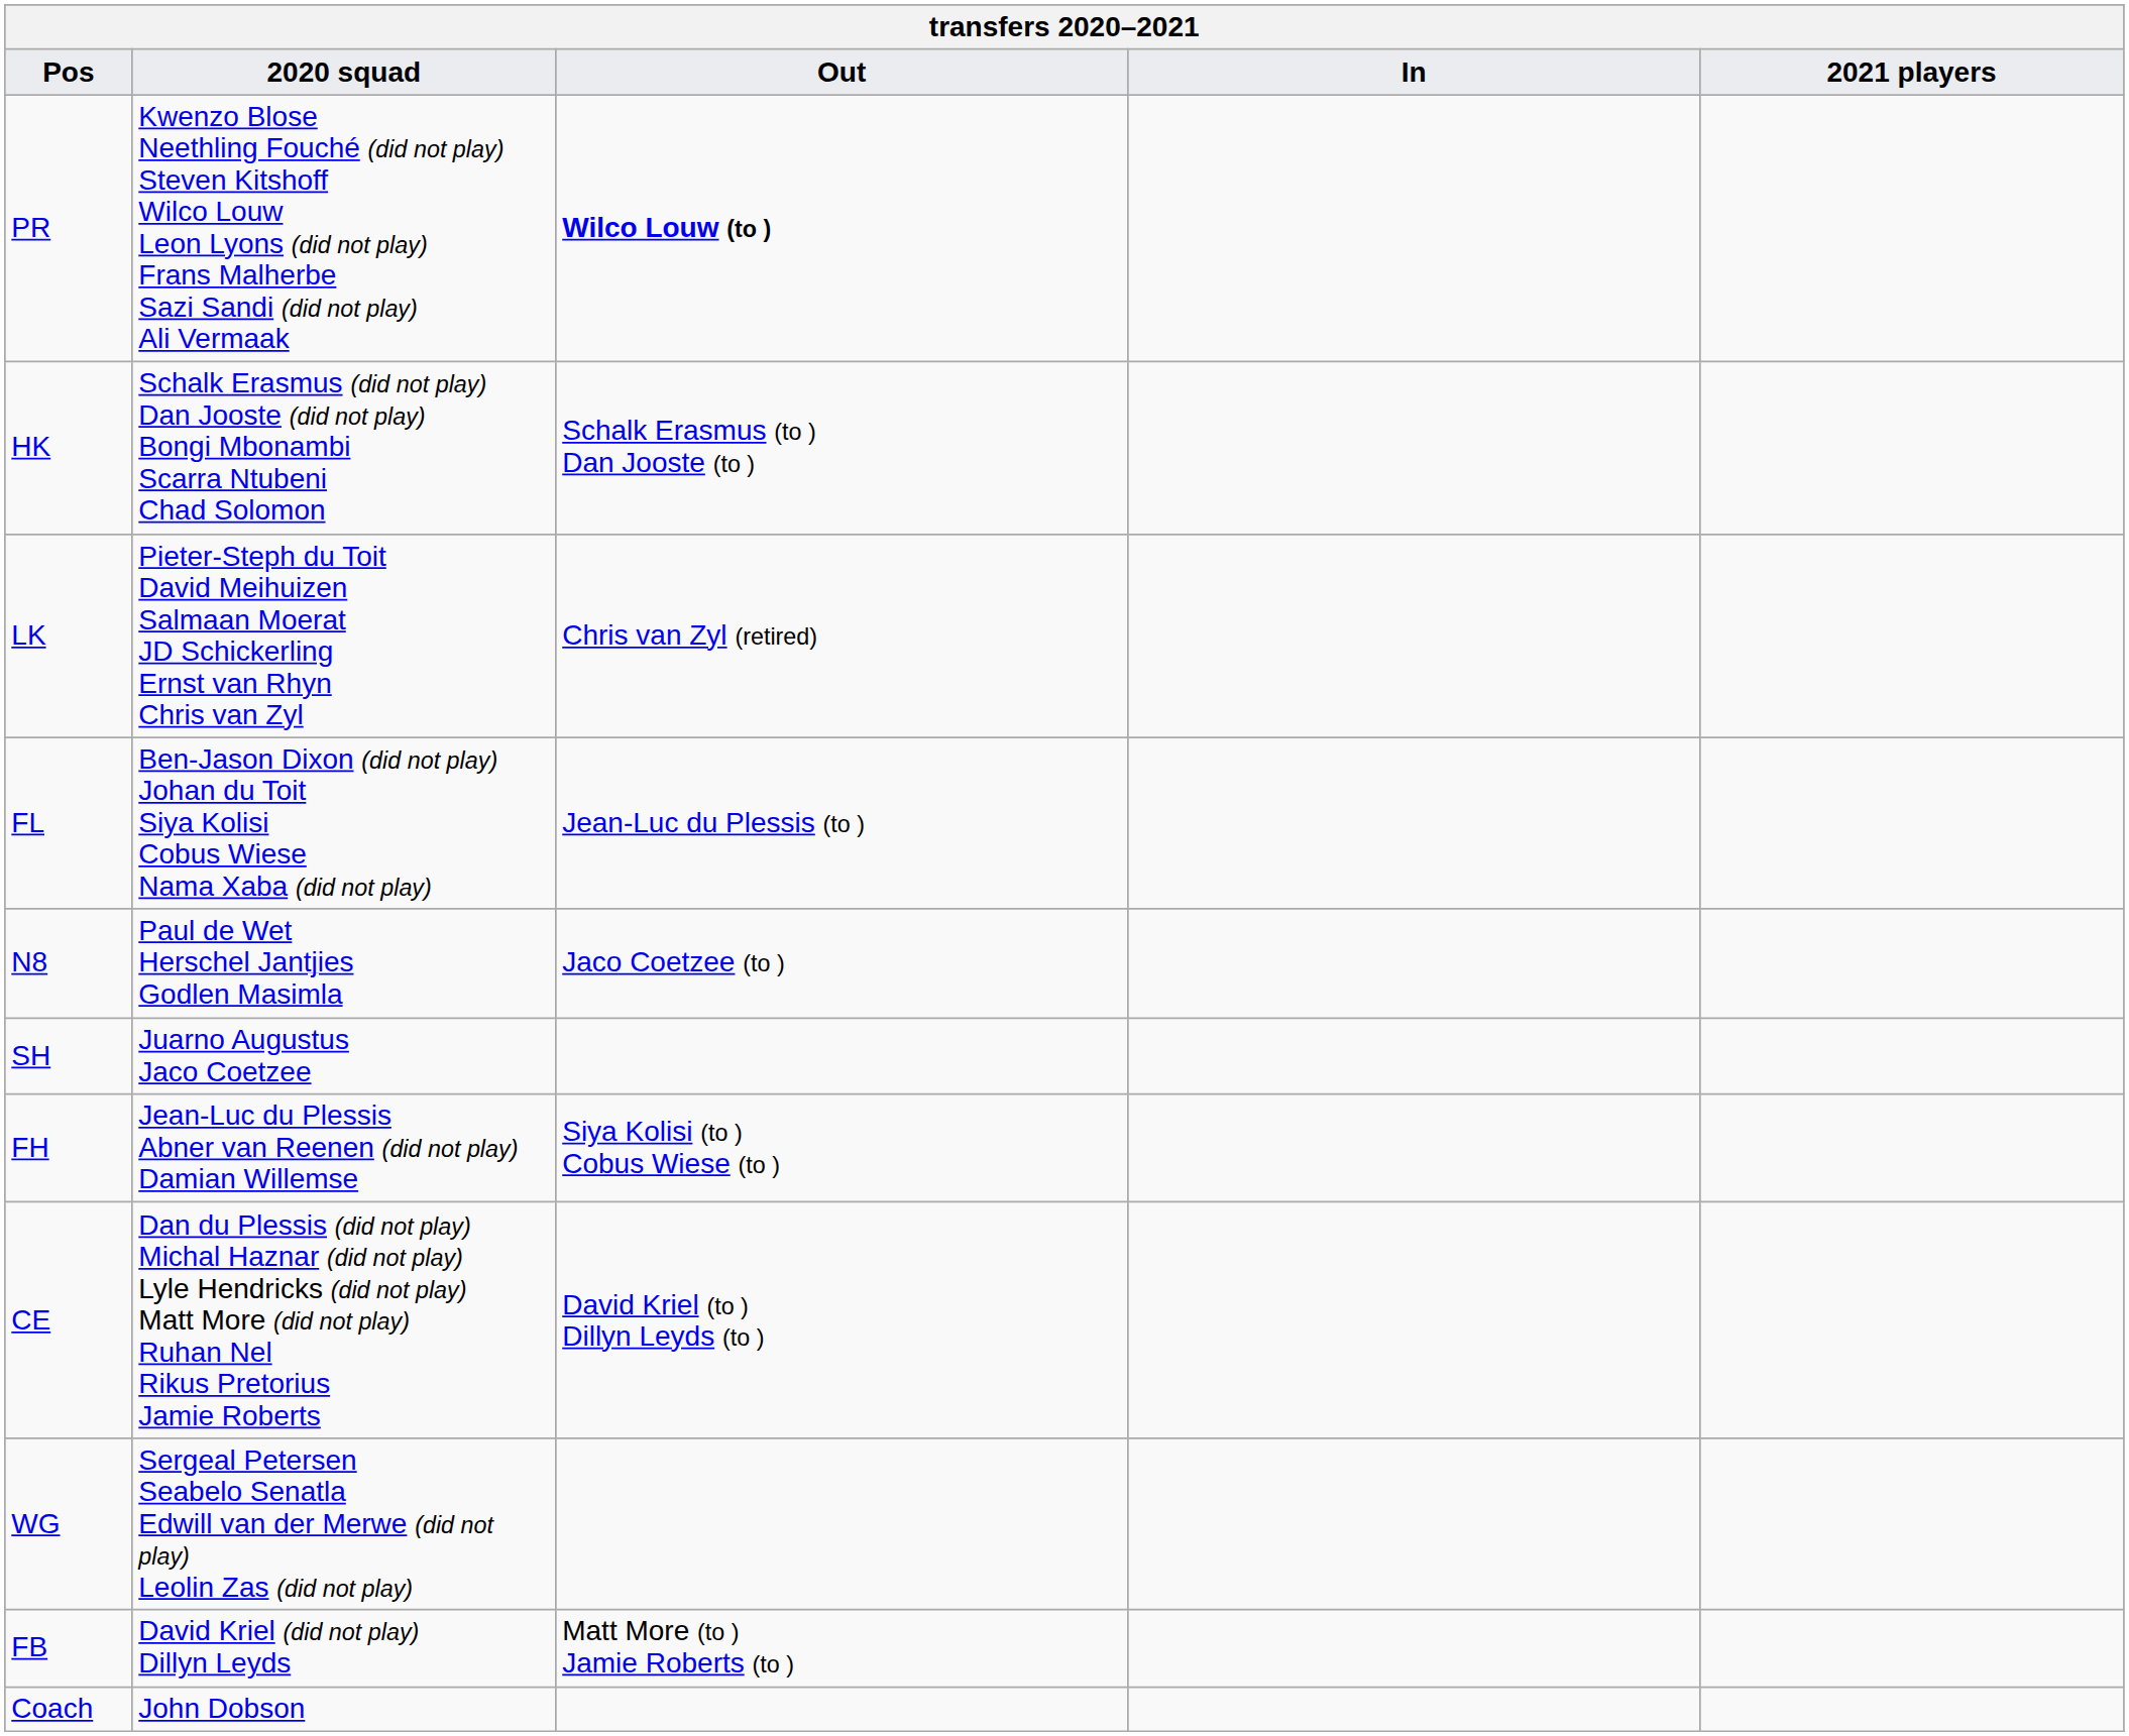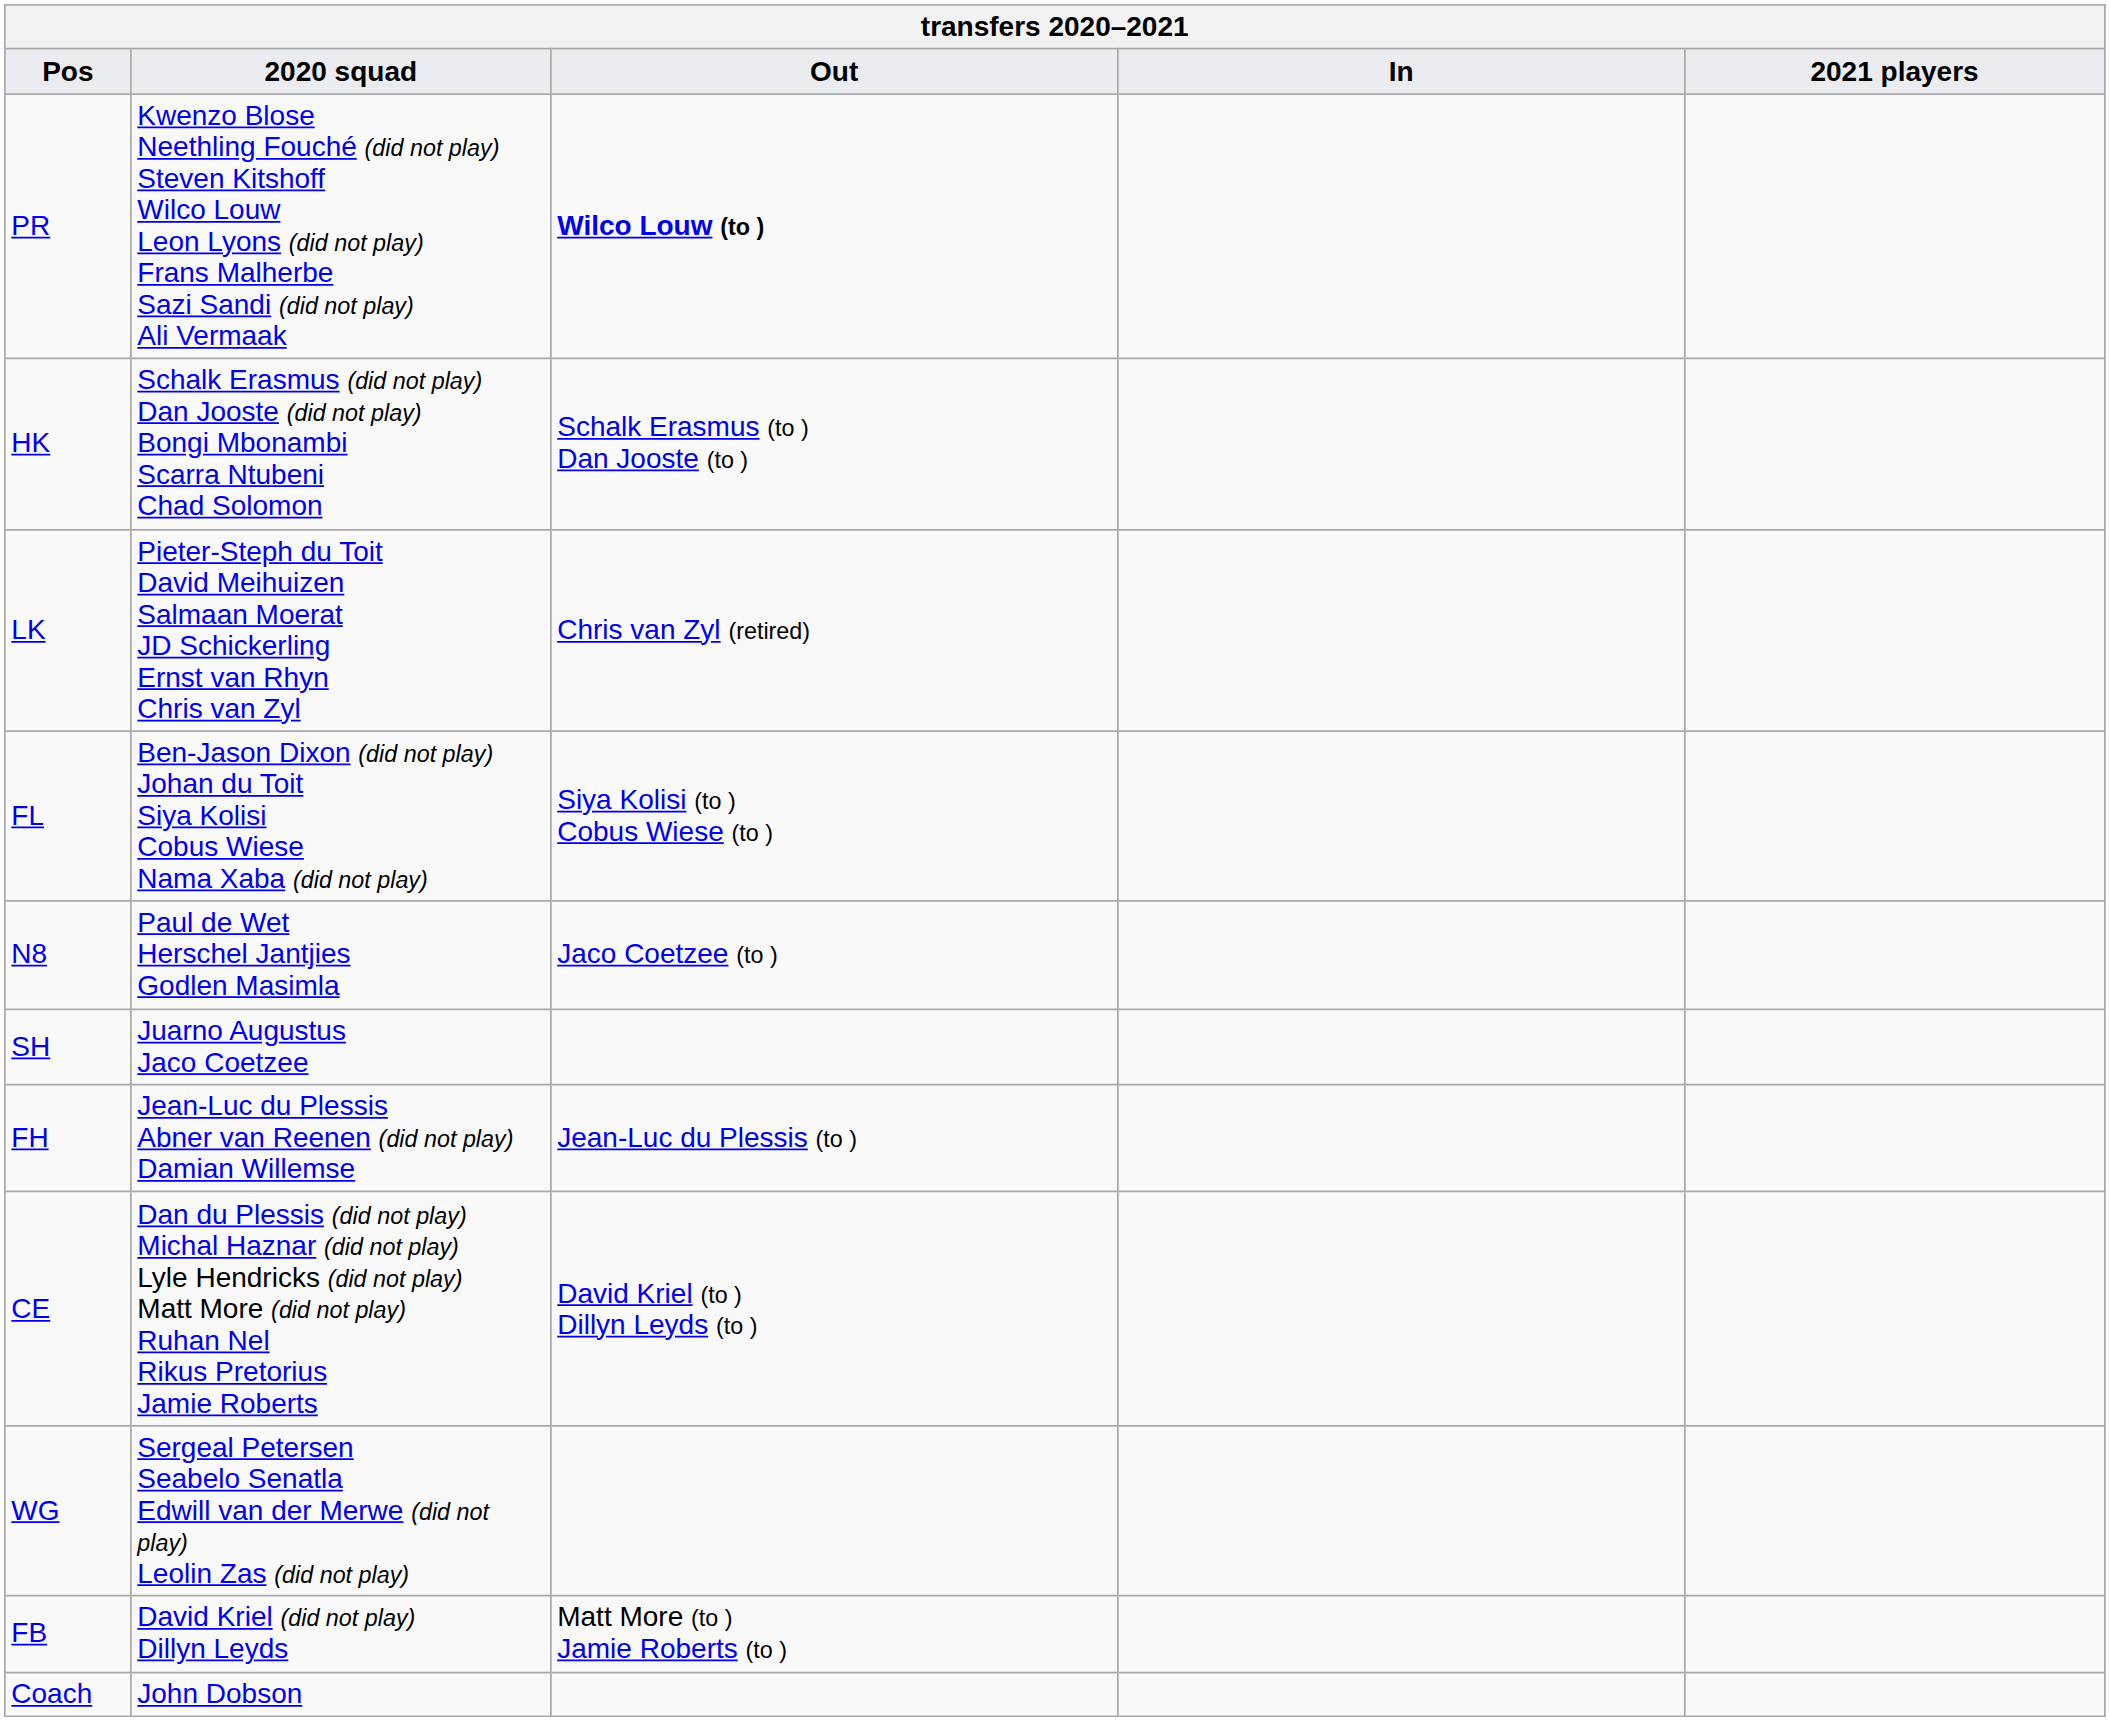FL | Out: Jean-Luc du Plessis (to ) -> Siya Kolisi (to ) Cobus Wiese (to )
FH | Out: Siya Kolisi (to ) Cobus Wiese (to ) -> Jean-Luc du Plessis (to )
